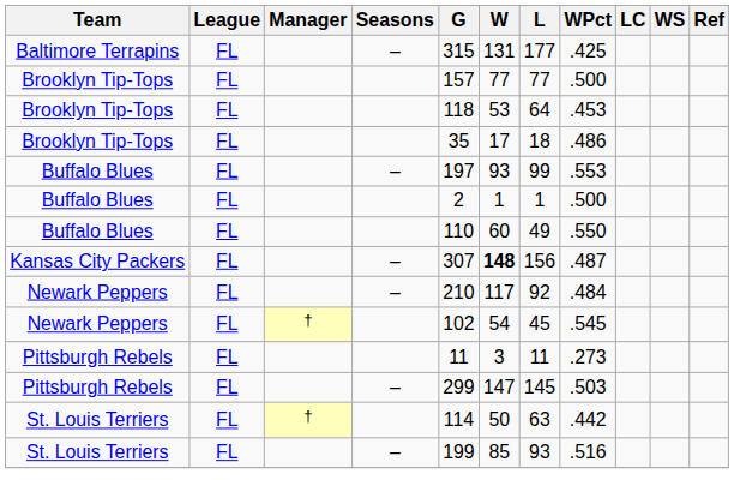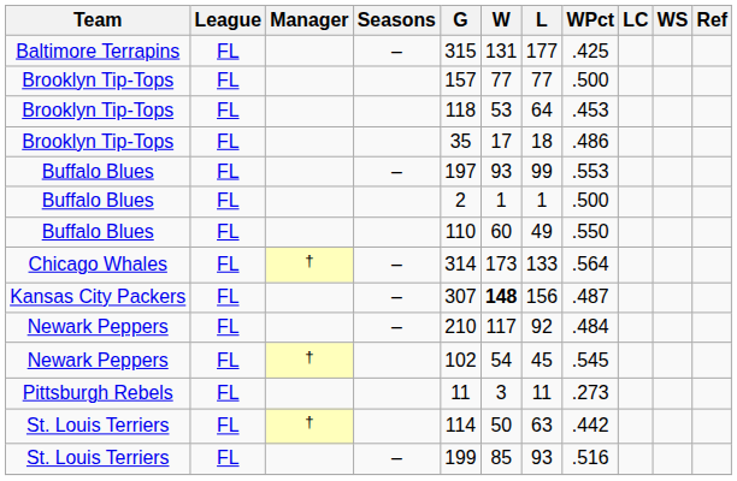+ row: Chicago Whales | FL | † | – | 314 | 173 | 133 | .564
- row: Pittsburgh Rebels | FL | – | 299 | 147 | 145 | .503
